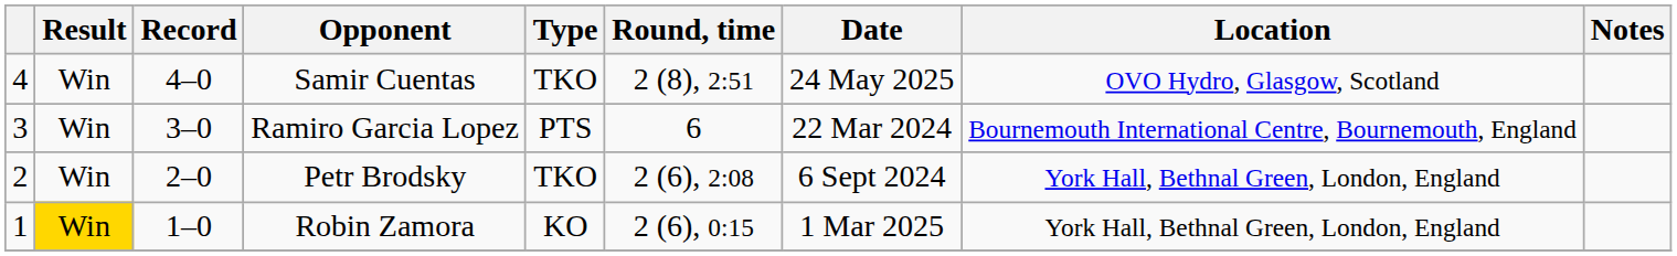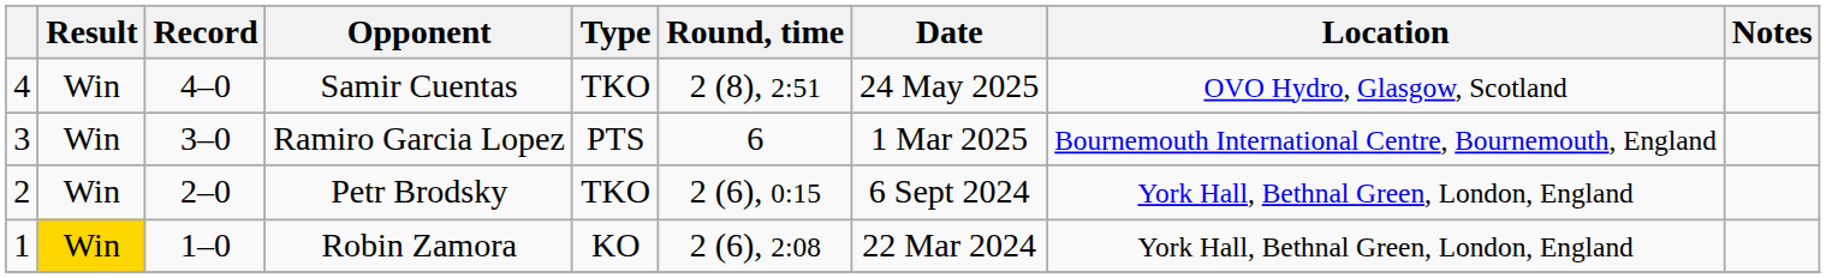Ramiro Garcia Lopez | Date: 22 Mar 2024 -> 1 Mar 2025
Petr Brodsky | Round, time: 2 (6), 2:08 -> 2 (6), 0:15
Robin Zamora | Round, time: 2 (6), 0:15 -> 2 (6), 2:08
Robin Zamora | Date: 1 Mar 2025 -> 22 Mar 2024
